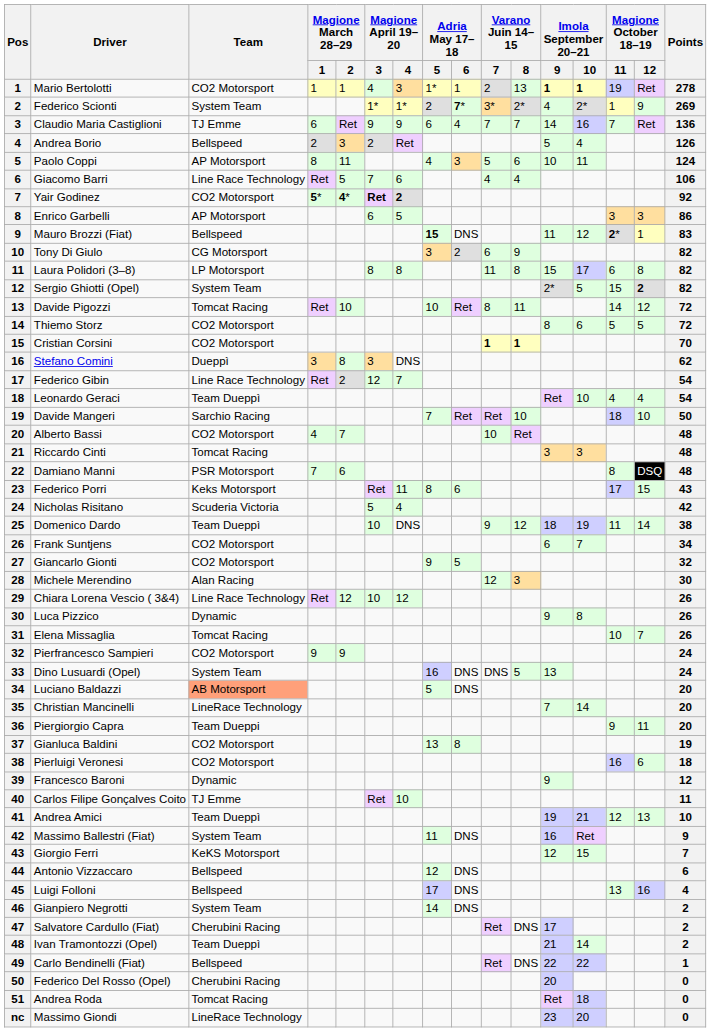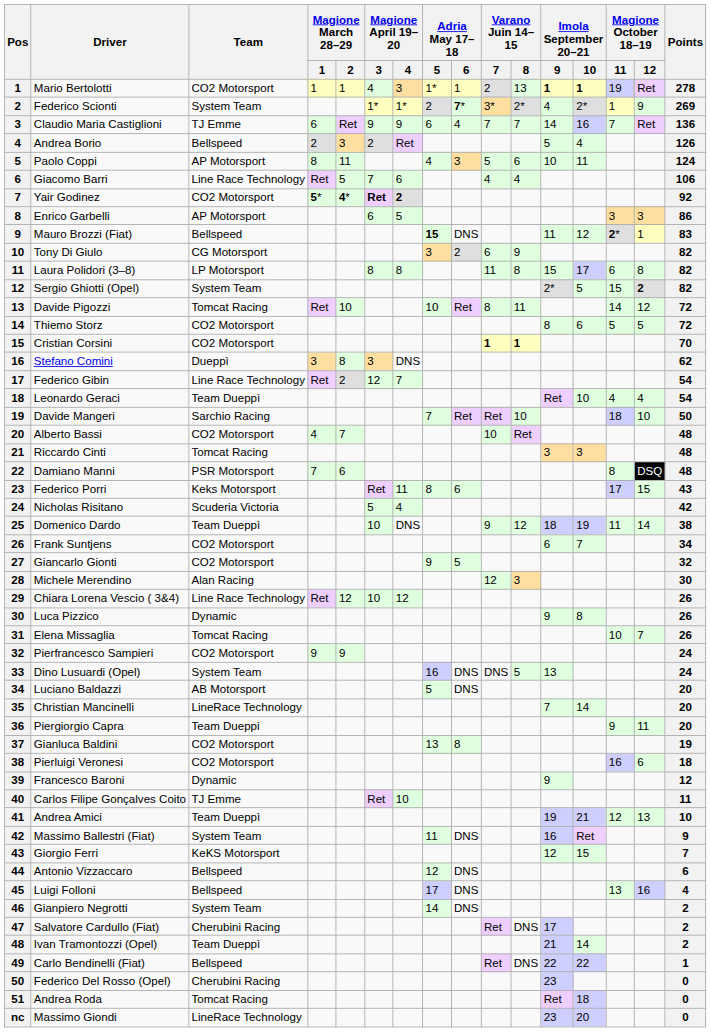Luciano Baldazzi | Team: lightsalmon background -> no background
Federico Del Rosso (Opel) | Imola September 20–21 / 9: 20 -> 23
